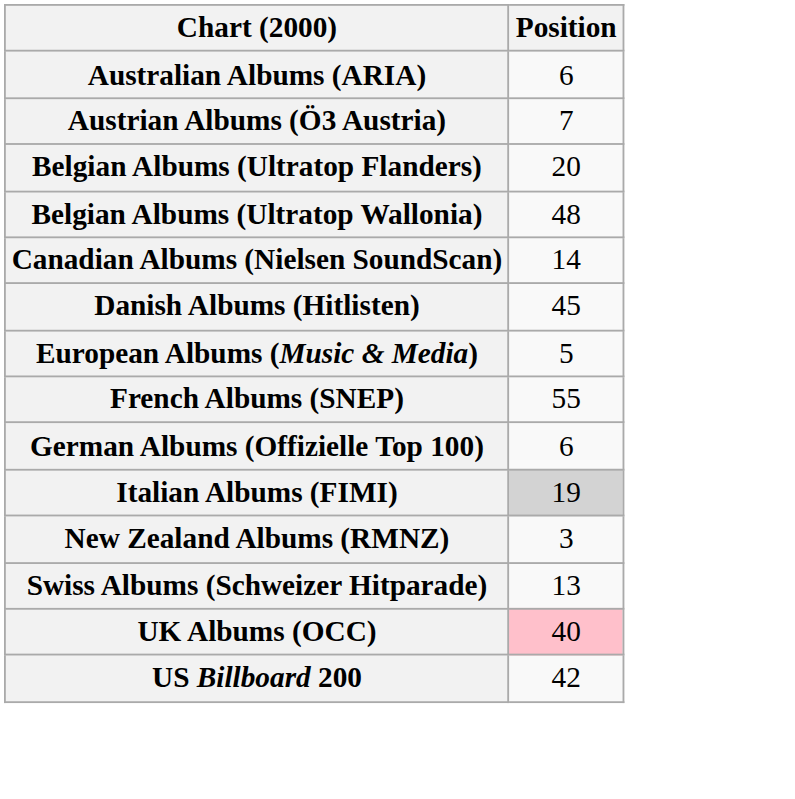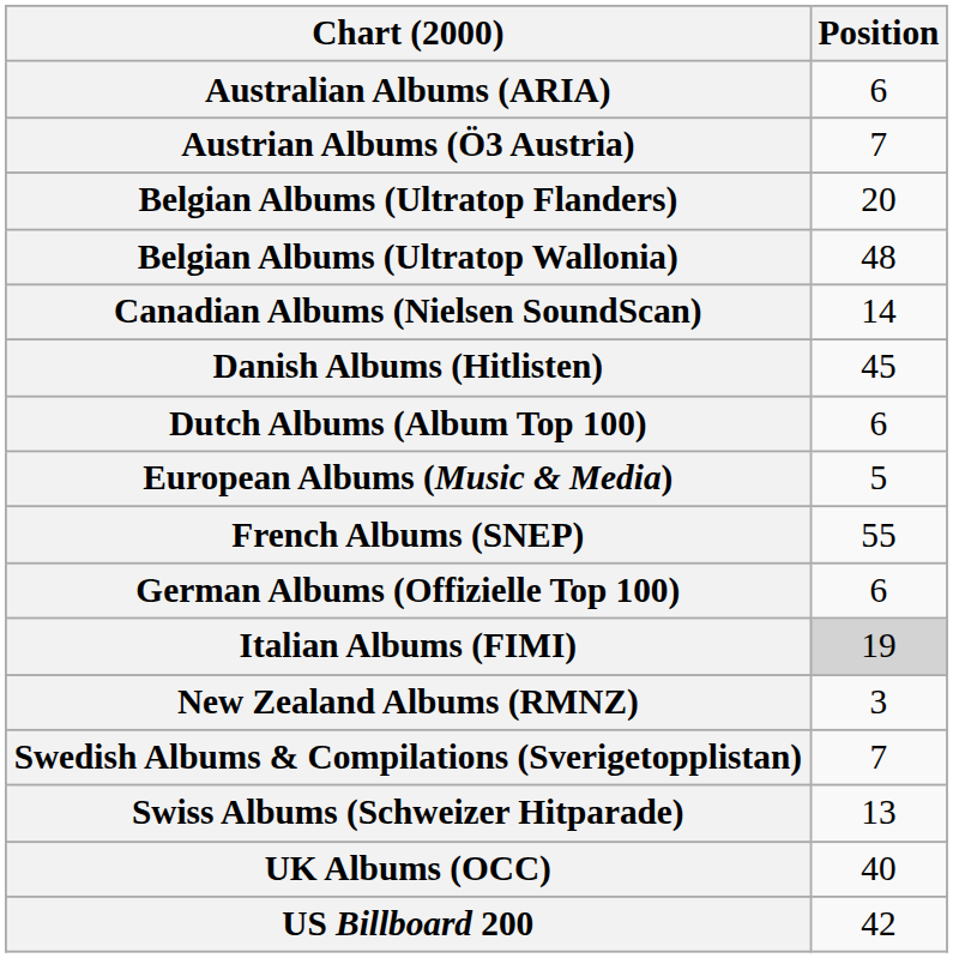+ row: Dutch Albums (Album Top 100) | 6
+ row: Swedish Albums & Compilations (Sverigetopplistan) | 7
UK Albums (OCC) | Position: pink background -> no background
